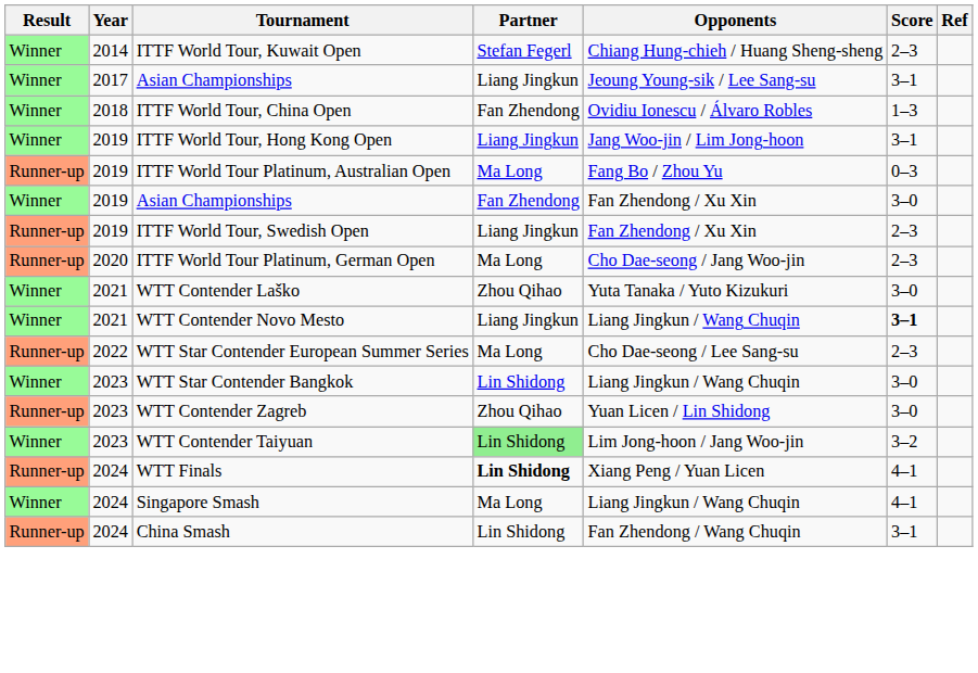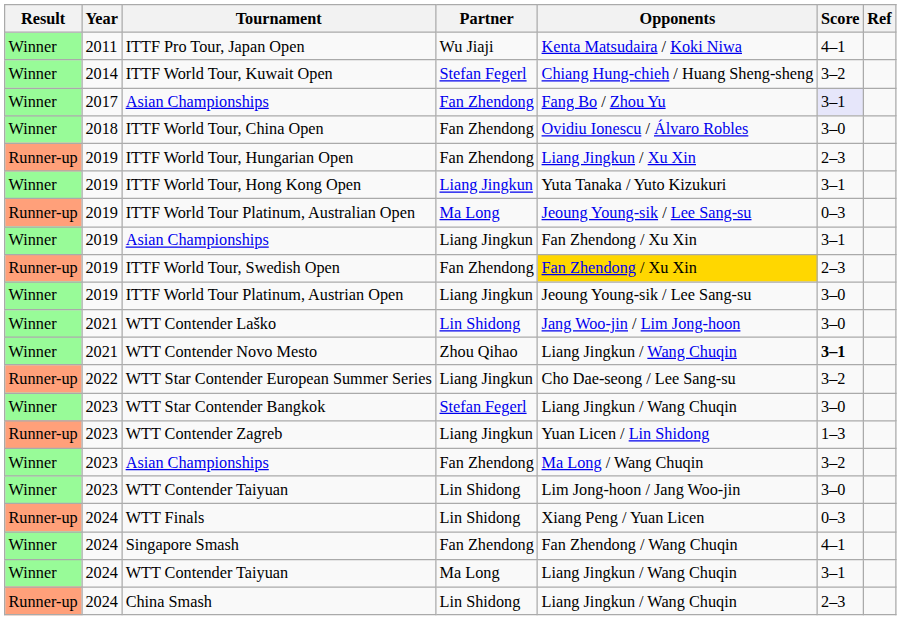+ row: Winner | 2011 | ITTF Pro Tour, Japan Open | Wu Jiaji | Kenta Matsudaira / Koki Niwa | 4–1
ITTF World Tour, Kuwait Open | Score: 2–3 -> 3–2
2017 / Asian Championships | Partner: Liang Jingkun -> Fan Zhendong
2017 / Asian Championships | Opponents: Jeoung Young-sik / Lee Sang-su -> Fang Bo / Zhou Yu
2017 / Asian Championships | Score: no background -> lavender background
ITTF World Tour, China Open | Score: 1–3 -> 3–0
+ row: Runner-up | 2019 | ITTF World Tour, Hungarian Open | Fan Zhendong | Liang Jingkun / Xu Xin | 2–3
ITTF World Tour, Hong Kong Open | Opponents: Jang Woo-jin / Lim Jong-hoon -> Yuta Tanaka / Yuto Kizukuri
ITTF World Tour Platinum, Australian Open | Opponents: Fang Bo / Zhou Yu -> Jeoung Young-sik / Lee Sang-su
2019 / Asian Championships | Partner: Fan Zhendong -> Liang Jingkun
2019 / Asian Championships | Score: 3–0 -> 3–1
ITTF World Tour, Swedish Open | Partner: Liang Jingkun -> Fan Zhendong
ITTF World Tour, Swedish Open | Opponents: no background -> gold background
+ row: Winner | 2019 | ITTF World Tour Platinum, Austrian Open | Liang Jingkun | Jeoung Young-sik / Lee Sang-su | 3–0
- row: Runner-up | 2020 | ITTF World Tour Platinum, German Open | Ma Long | Cho Dae-seong / Jang Woo-jin | 2–3
WTT Contender Laško | Partner: Zhou Qihao -> Lin Shidong
WTT Contender Laško | Opponents: Yuta Tanaka / Yuto Kizukuri -> Jang Woo-jin / Lim Jong-hoon
WTT Contender Novo Mesto | Partner: Liang Jingkun -> Zhou Qihao
WTT Star Contender European Summer Series | Partner: Ma Long -> Liang Jingkun
WTT Star Contender European Summer Series | Score: 2–3 -> 3–2
WTT Star Contender Bangkok | Partner: Lin Shidong -> Stefan Fegerl
WTT Contender Zagreb | Partner: Zhou Qihao -> Liang Jingkun
WTT Contender Zagreb | Score: 3–0 -> 1–3
+ row: Winner | 2023 | Asian Championships | Fan Zhendong | Ma Long / Wang Chuqin | 3–2
2023 / WTT Contender Taiyuan | Partner: lightgreen background -> no background
2023 / WTT Contender Taiyuan | Score: 3–2 -> 3–0
WTT Finals | Partner: bold -> normal
WTT Finals | Score: 4–1 -> 0–3
Singapore Smash | Partner: Ma Long -> Fan Zhendong
Singapore Smash | Opponents: Liang Jingkun / Wang Chuqin -> Fan Zhendong / Wang Chuqin
+ row: Winner | 2024 | WTT Contender Taiyuan | Ma Long | Liang Jingkun / Wang Chuqin | 3–1
China Smash | Opponents: Fan Zhendong / Wang Chuqin -> Liang Jingkun / Wang Chuqin
China Smash | Score: 3–1 -> 2–3
